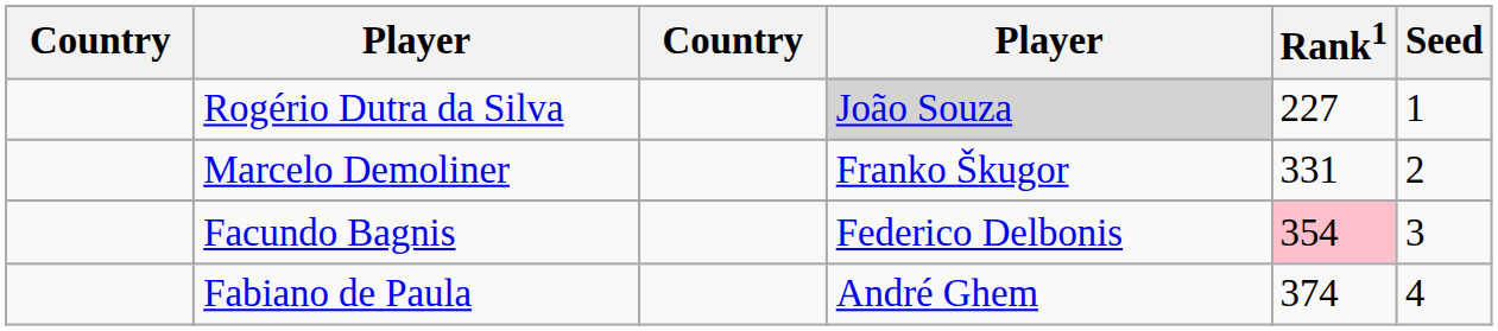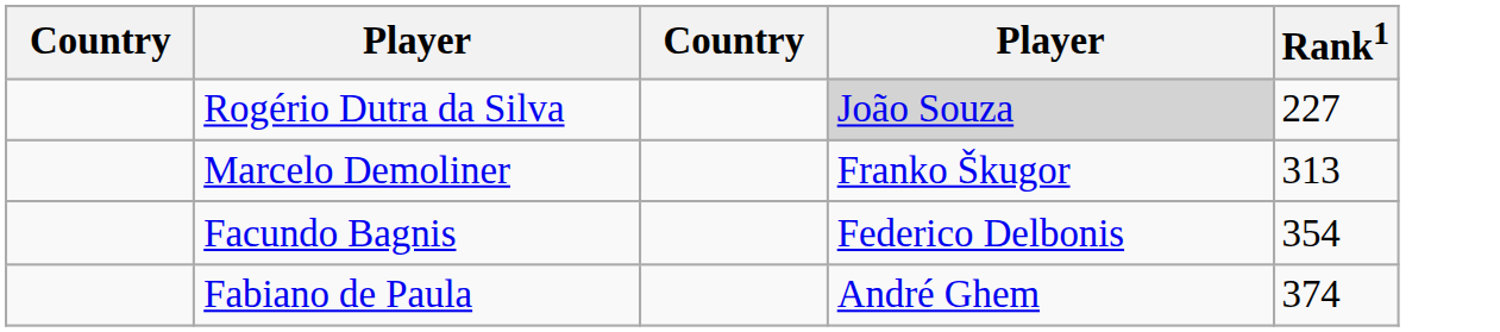- column: Seed | 1 | 2 | 3 | 4
Marcelo Demoliner | Rank1: 331 -> 313
Facundo Bagnis | Rank1: pink background -> no background
